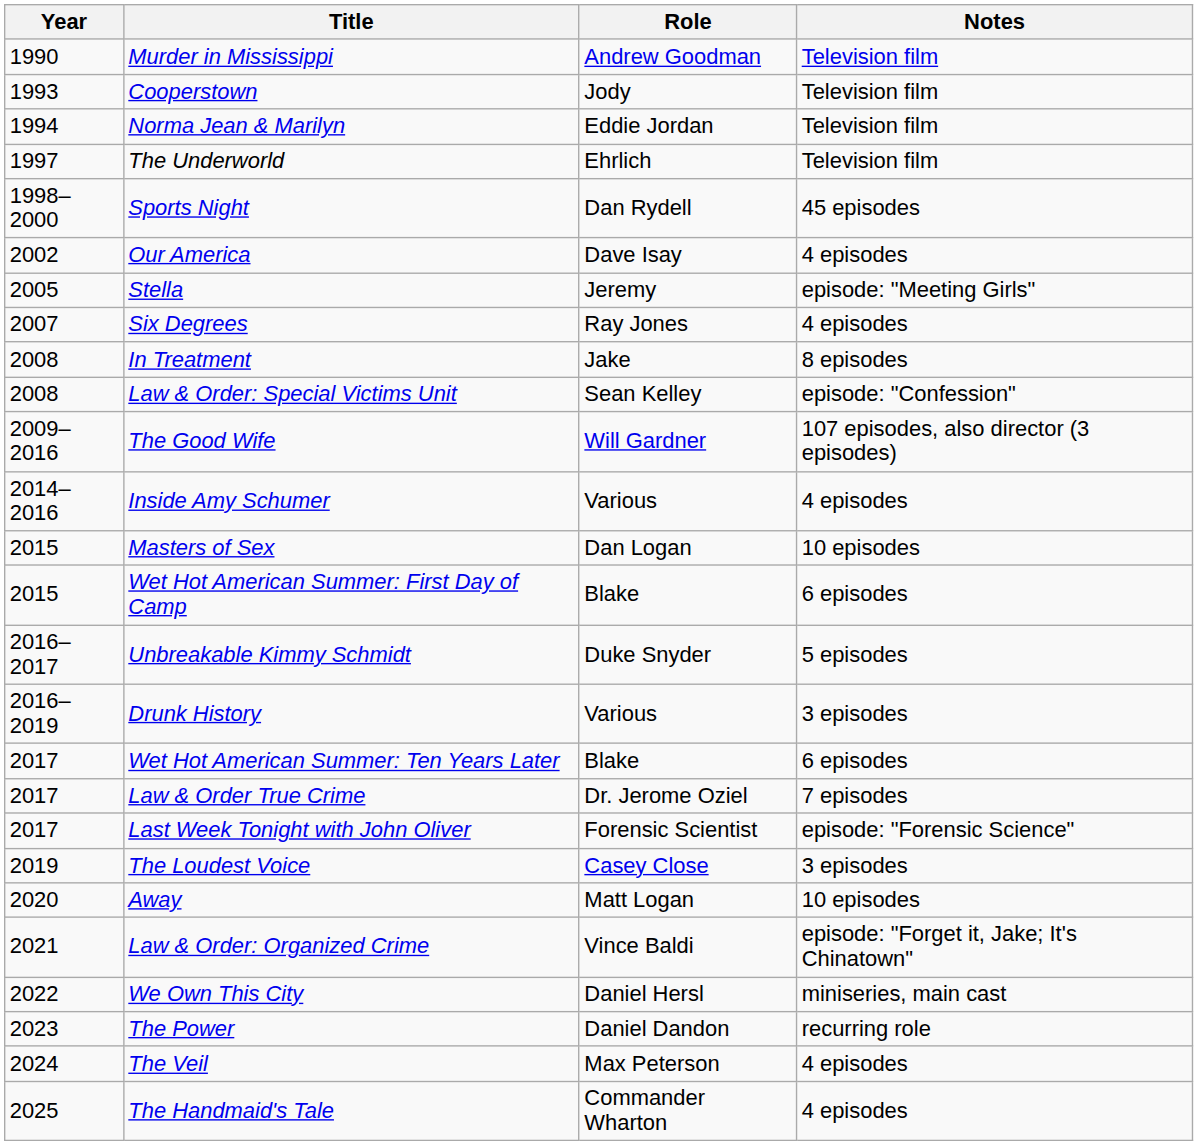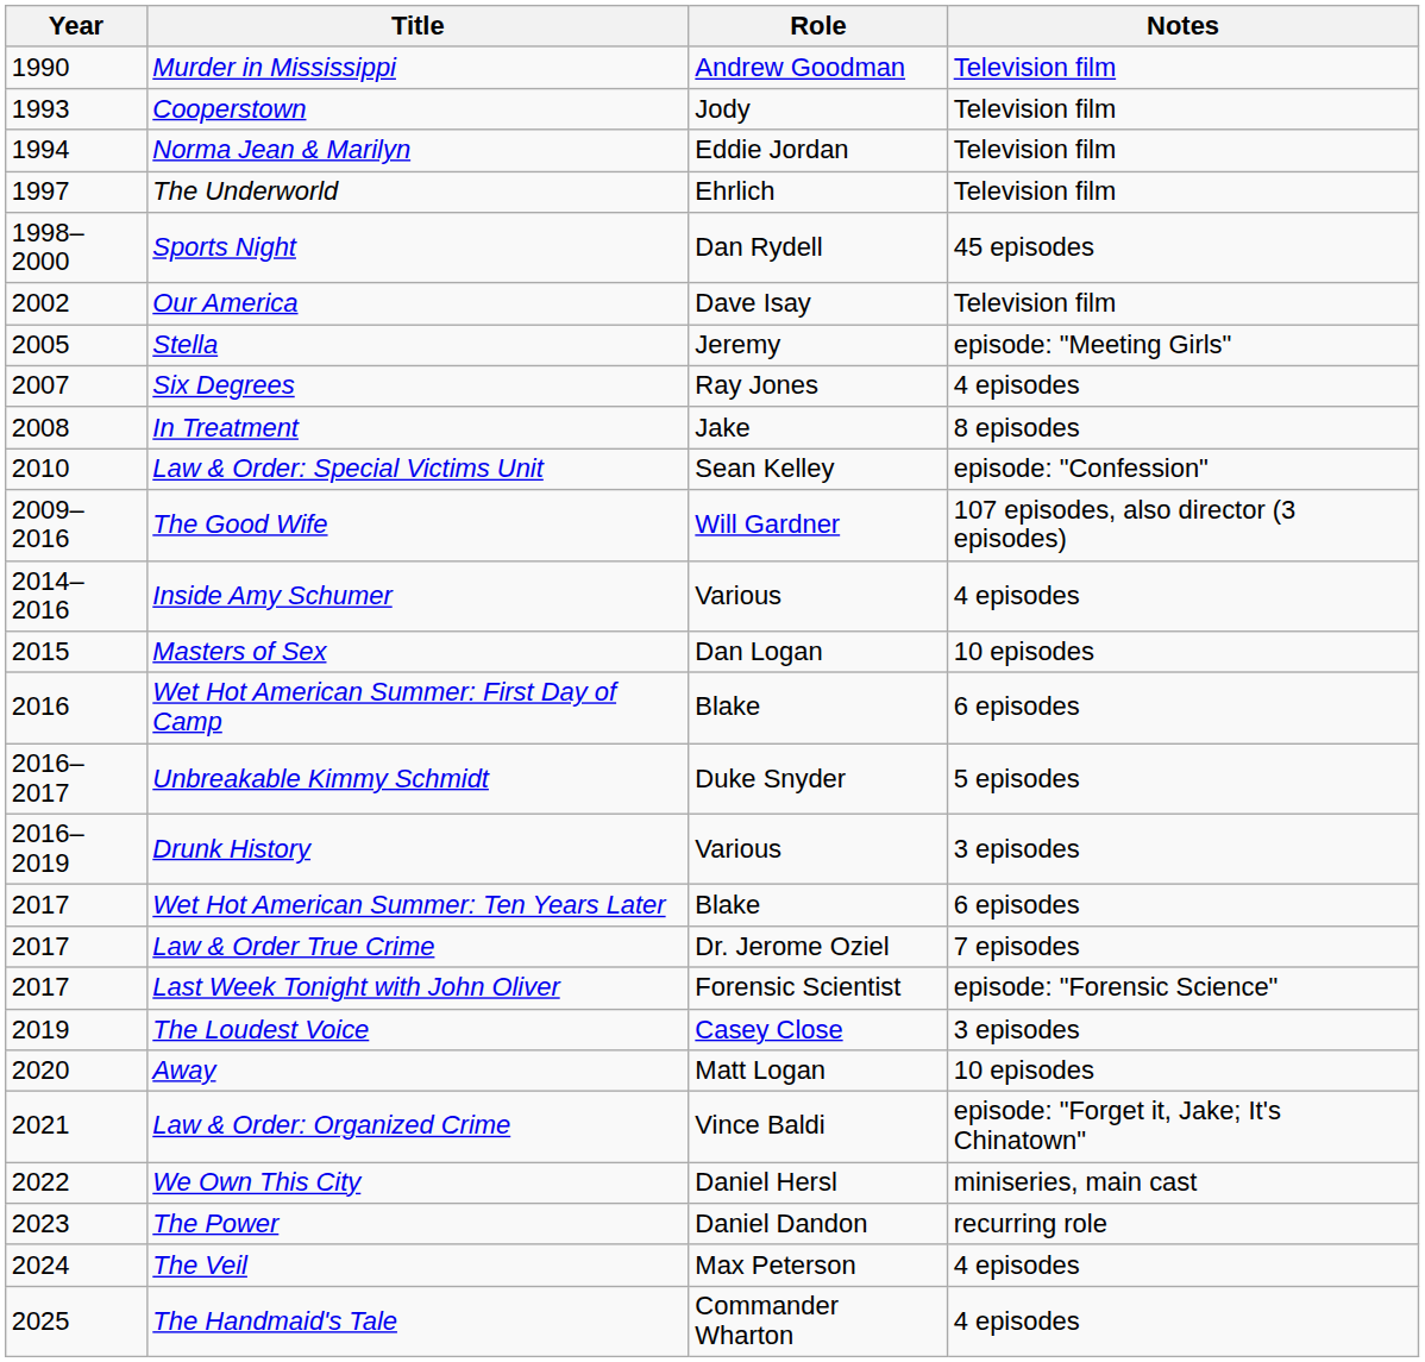Our America | Notes: 4 episodes -> Television film
Law & Order: Special Victims Unit | Year: 2008 -> 2010
Wet Hot American Summer: First Day of Camp | Year: 2015 -> 2016
